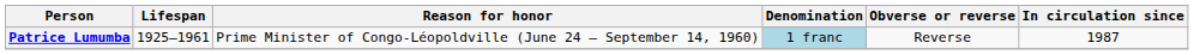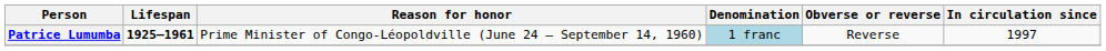Patrice Lumumba | Lifespan: normal -> bold
Patrice Lumumba | In circulation since: 1987 -> 1997
